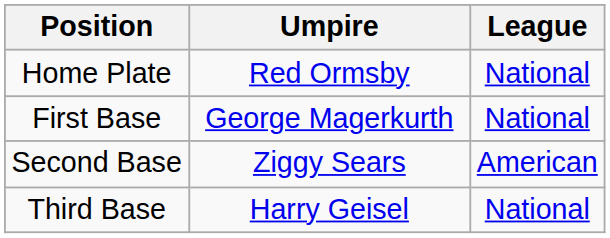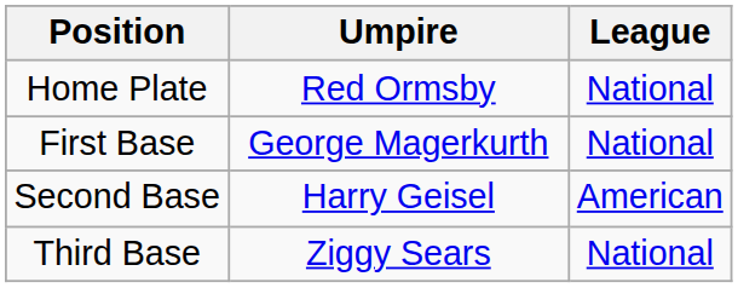Second Base | Umpire: Ziggy Sears -> Harry Geisel
Third Base | Umpire: Harry Geisel -> Ziggy Sears
